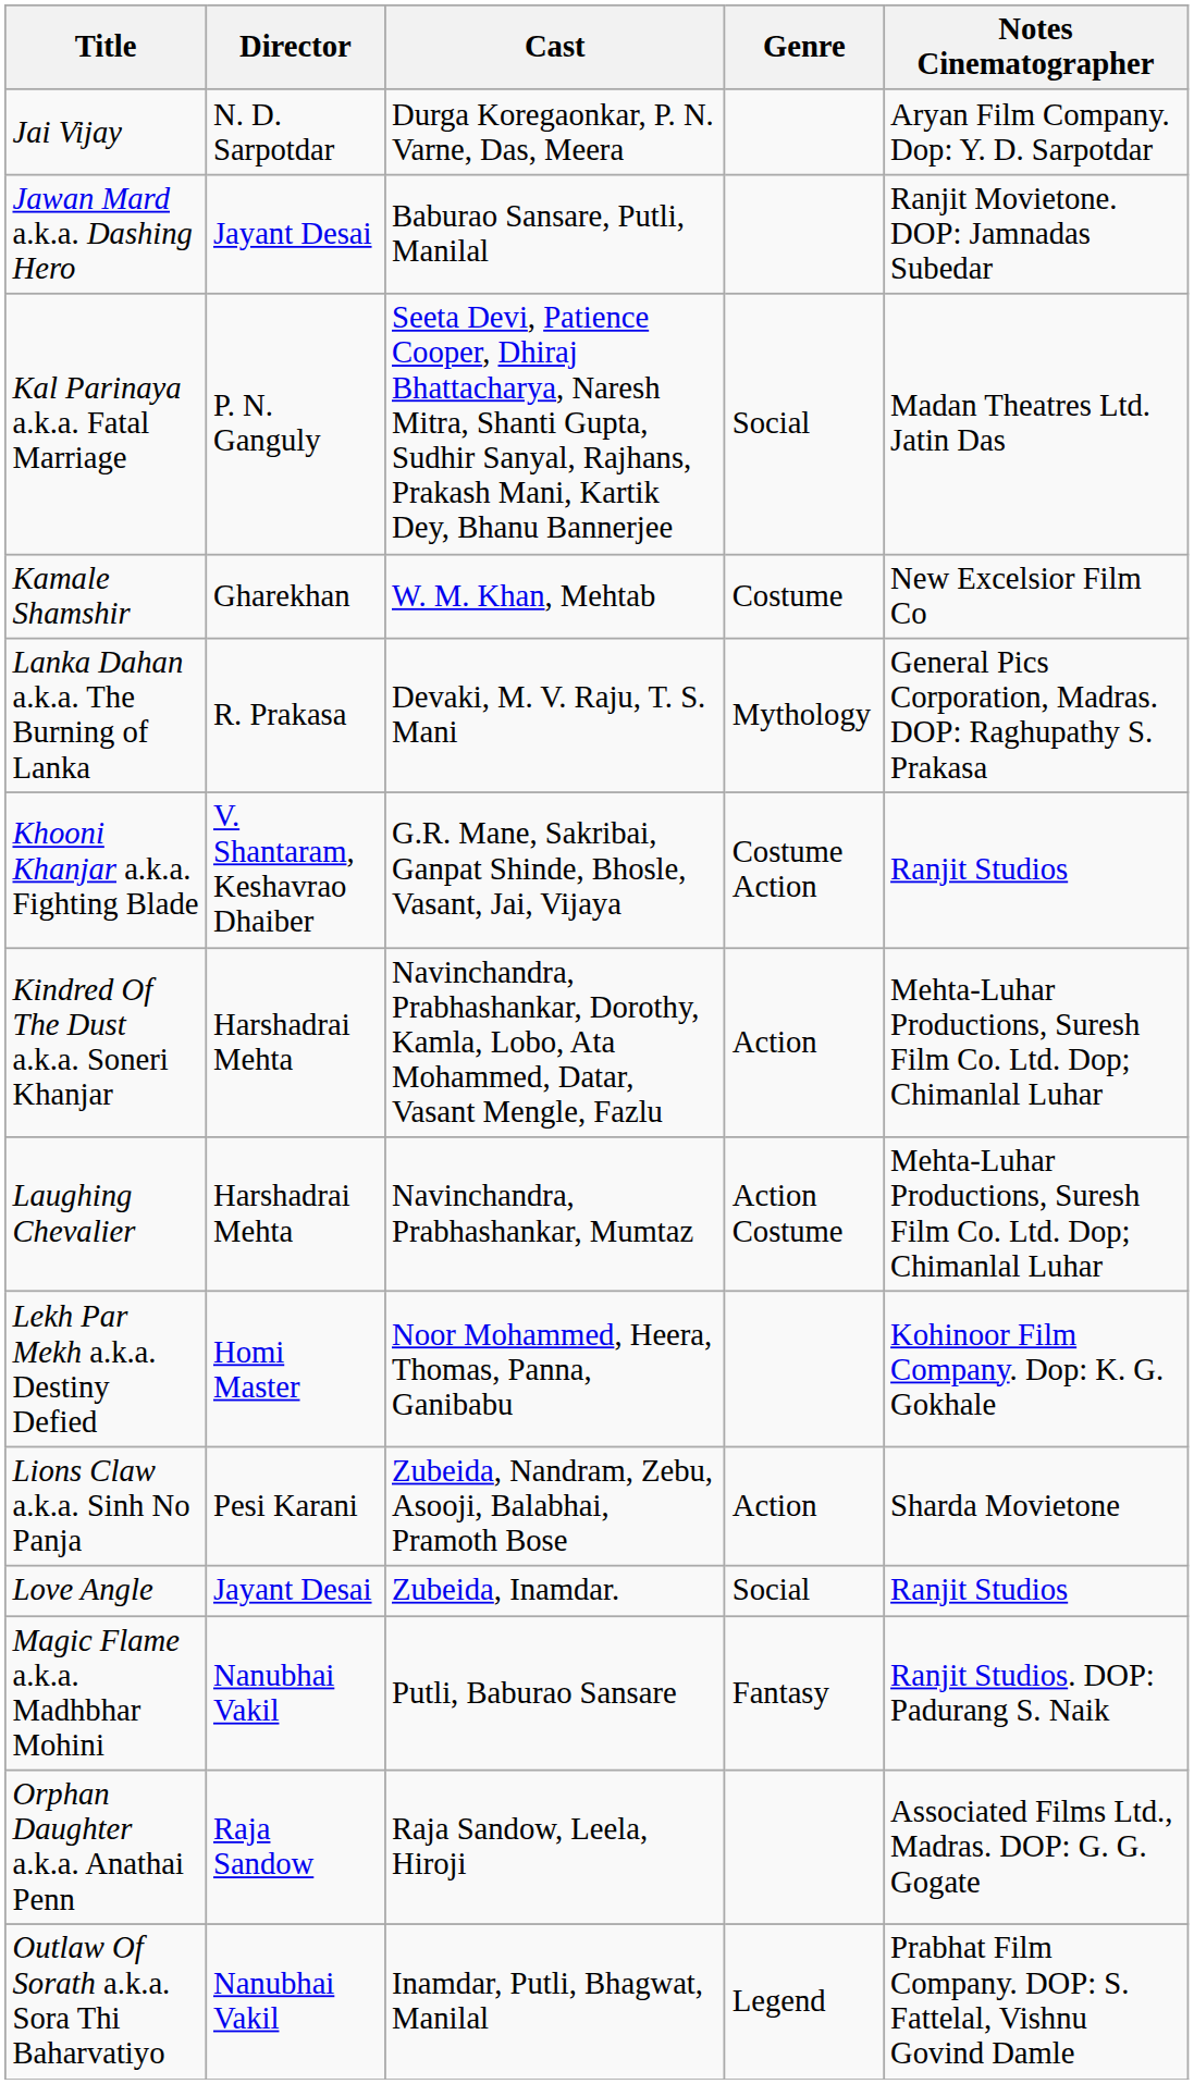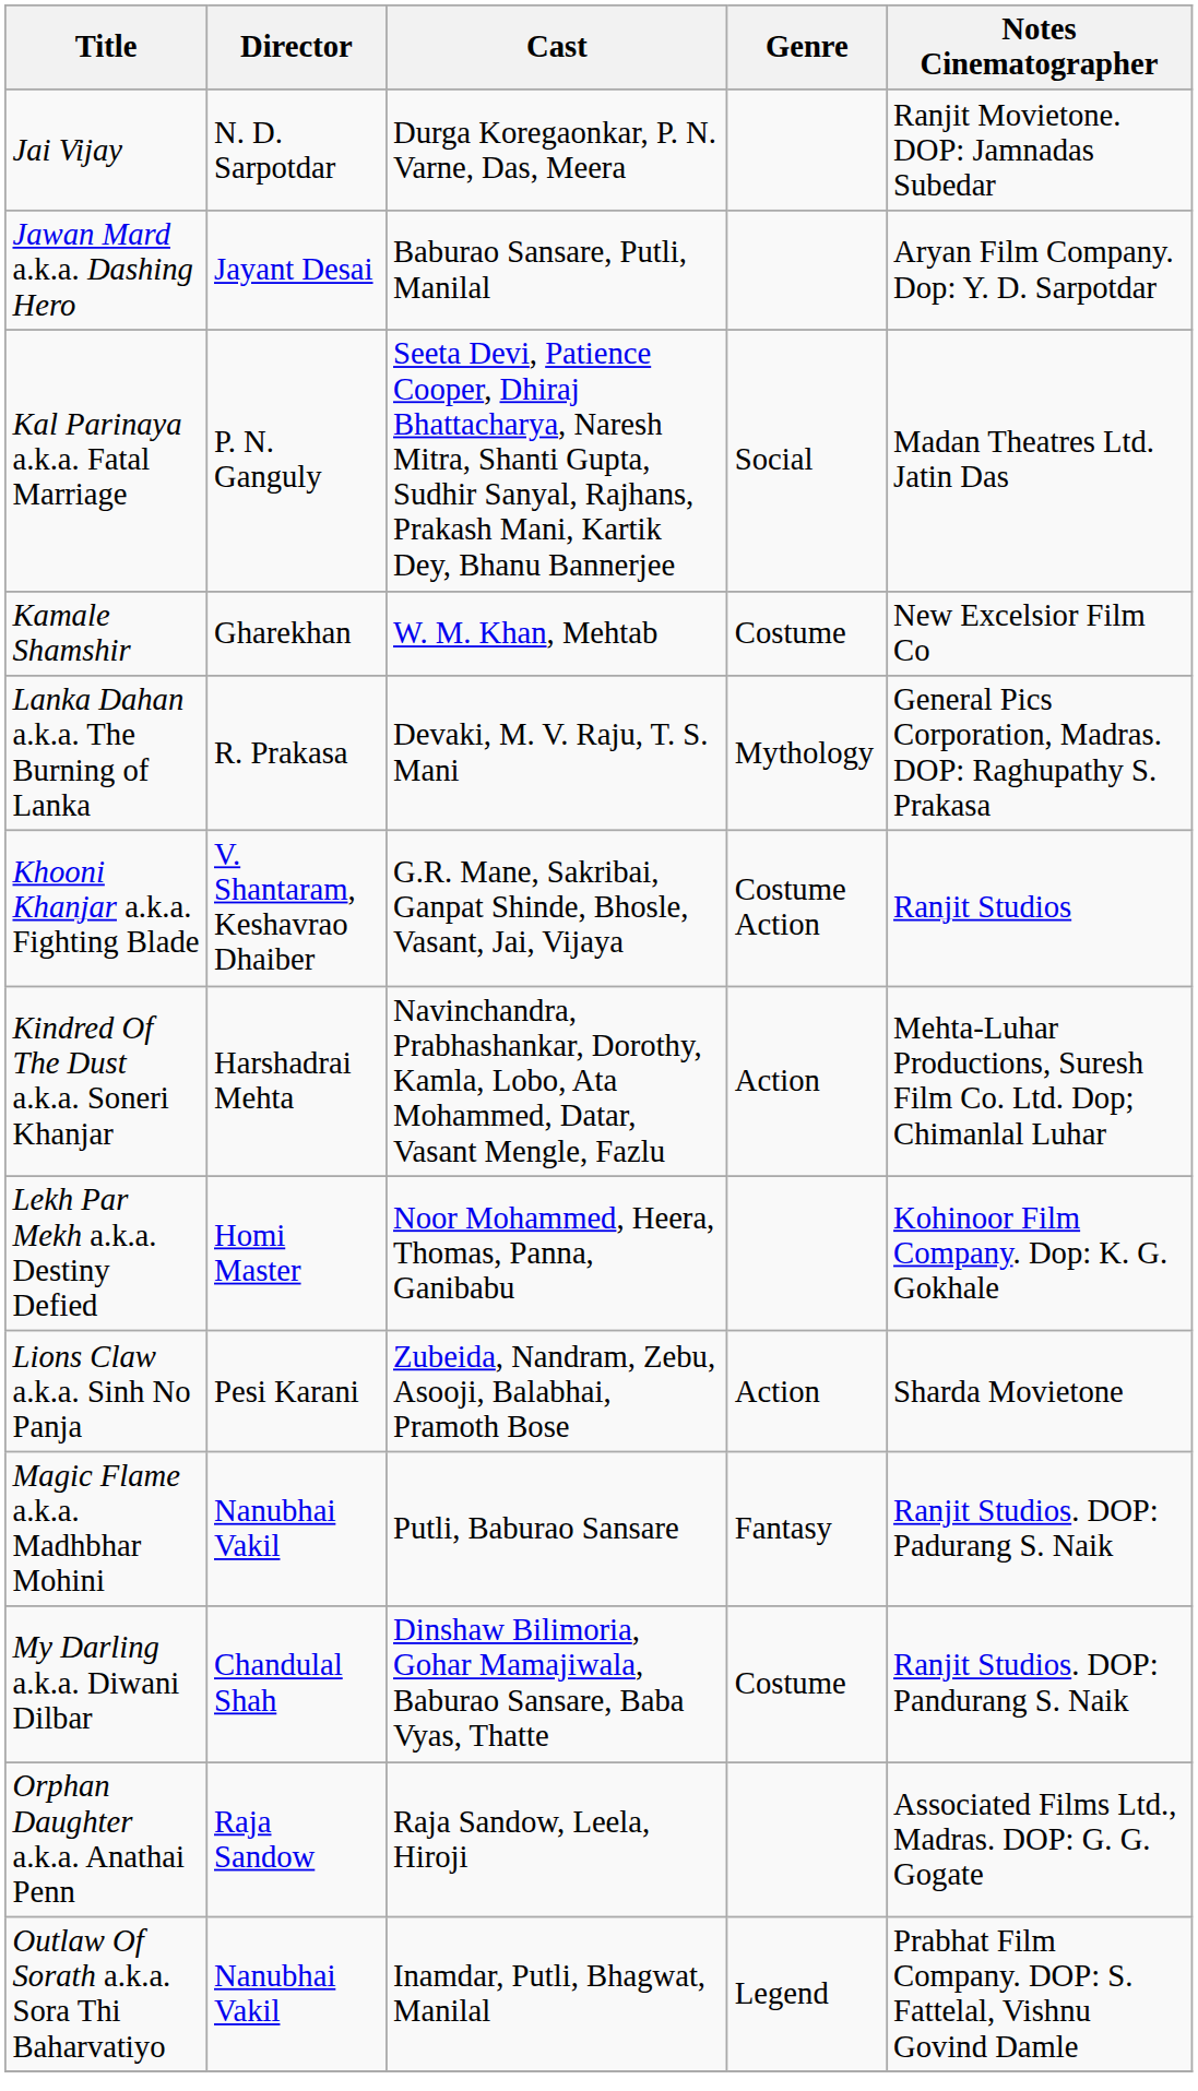Jai Vijay | Notes Cinematographer: Aryan Film Company. Dop: Y. D. Sarpotdar -> Ranjit Movietone. DOP: Jamnadas Subedar
Jawan Mard a.k.a. Dashing Hero | Notes Cinematographer: Ranjit Movietone. DOP: Jamnadas Subedar -> Aryan Film Company. Dop: Y. D. Sarpotdar
- row: Laughing Chevalier | Harshadrai Mehta | Navinchandra, Prabhashankar, Mumtaz | Action Costume | Mehta-Luhar Productions, Suresh Film Co. Ltd. Dop; Chimanlal Luhar
- row: Love Angle | Jayant Desai | Zubeida, Inamdar. | Social | Ranjit Studios
+ row: My Darling a.k.a. Diwani Dilbar | Chandulal Shah | Dinshaw Bilimoria, Gohar Mamajiwala, Baburao Sansare, Baba Vyas, Thatte | Costume | Ranjit Studios. DOP: Pandurang S. Naik
